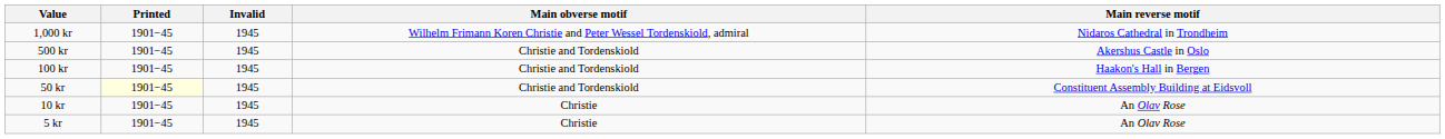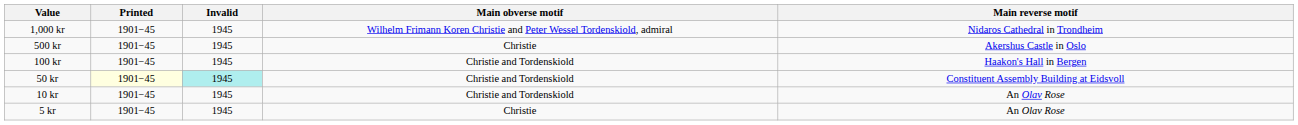500 kr | Main obverse motif: Christie and Tordenskiold -> Christie
50 kr | Invalid: no background -> paleturquoise background
10 kr | Main obverse motif: Christie -> Christie and Tordenskiold
